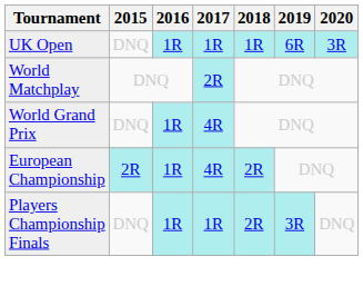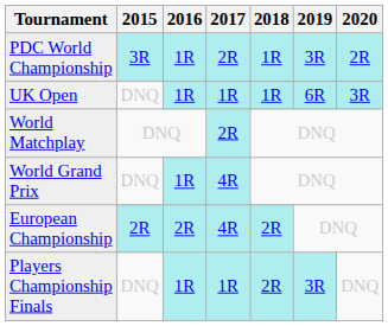+ row: PDC World Championship | 3R | 1R | 2R | 1R | 3R | 2R
European Championship | 2016: 1R -> 2R
